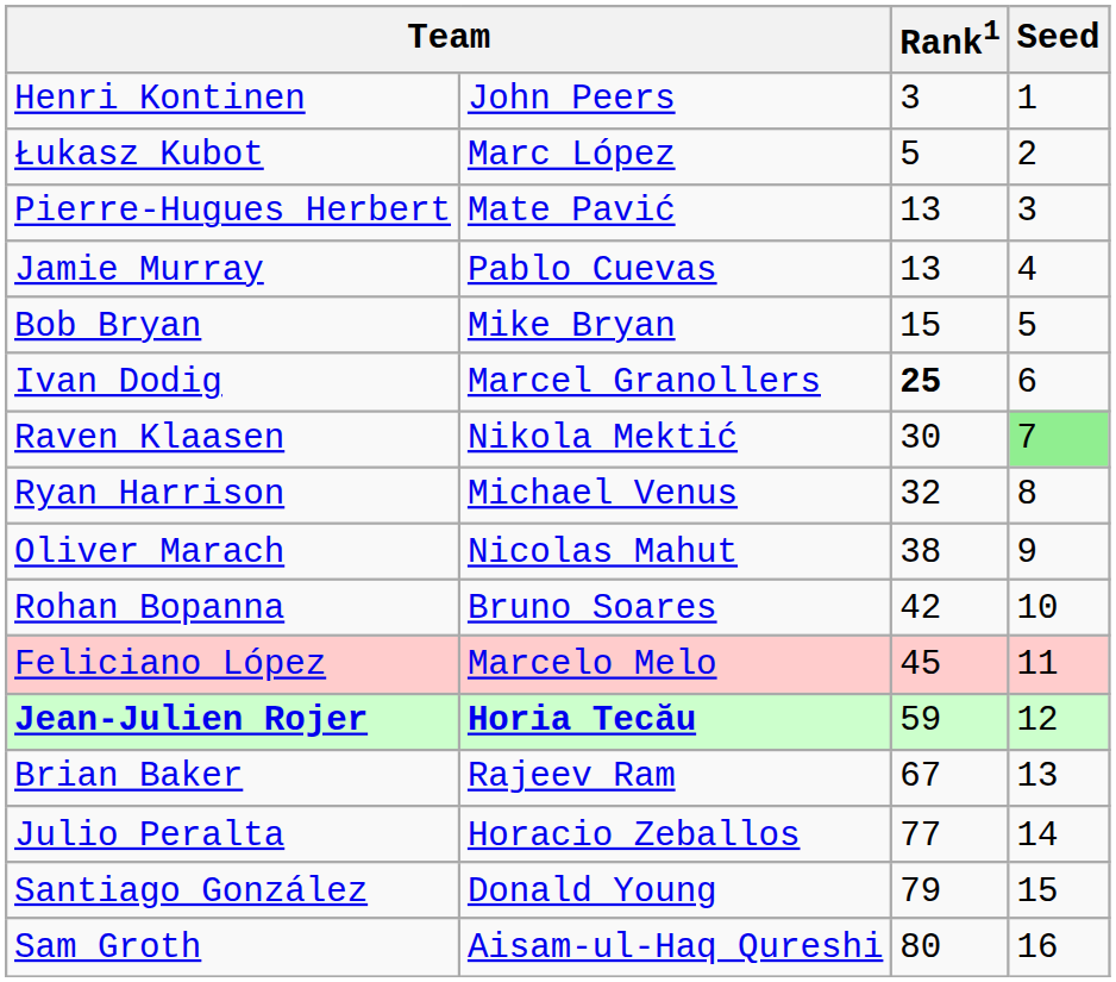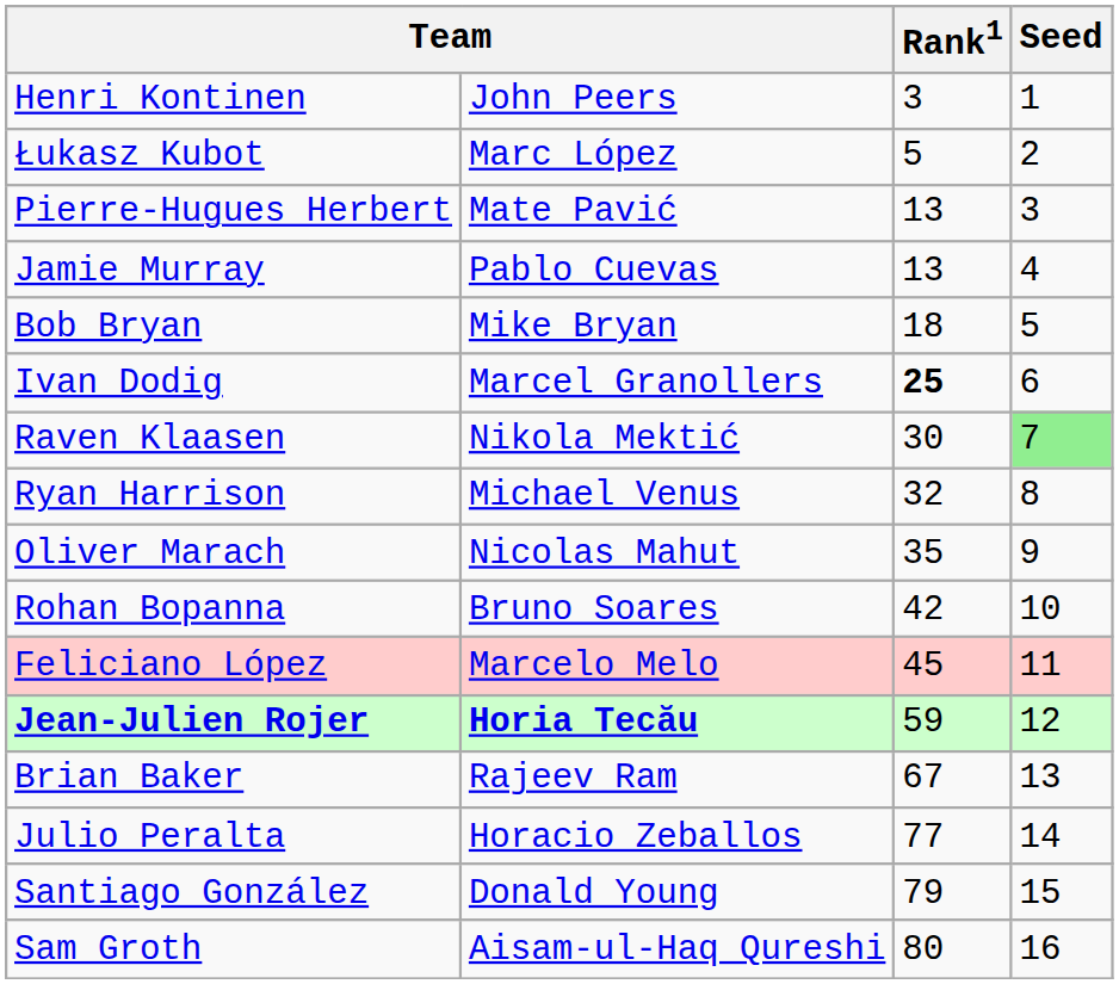Bob Bryan | Rank1: 15 -> 18
Oliver Marach | Rank1: 38 -> 35
